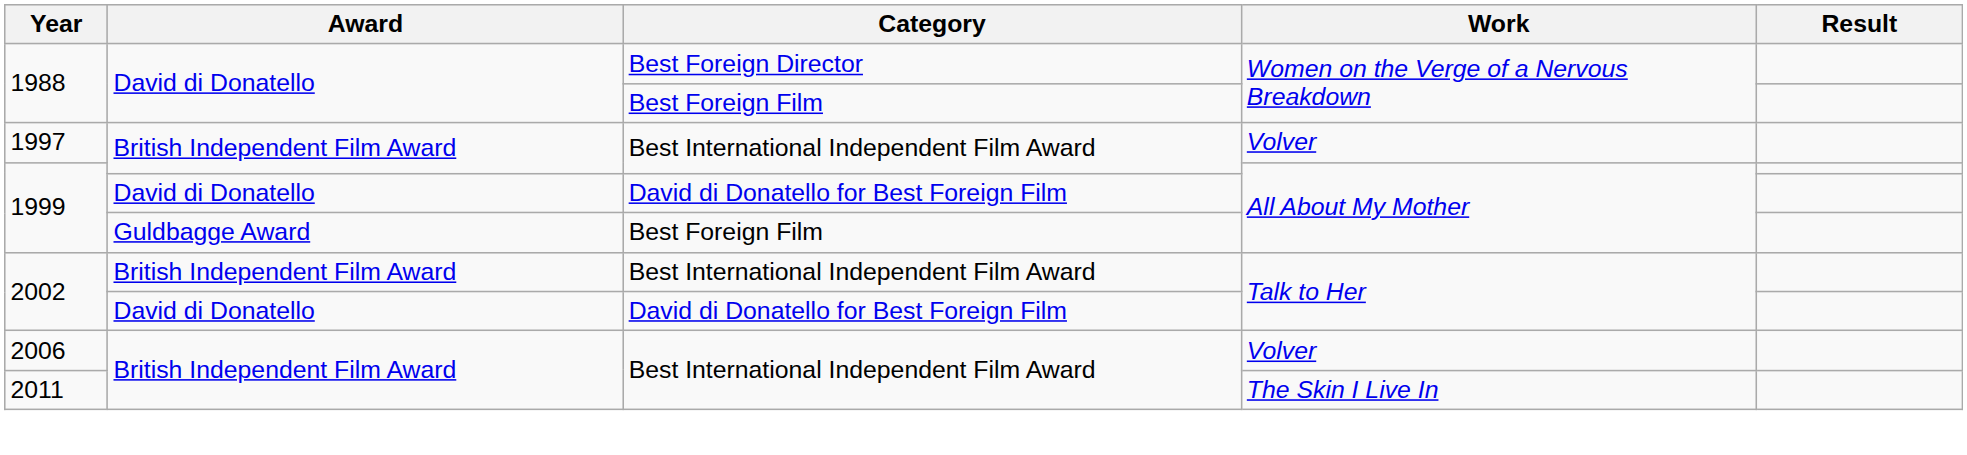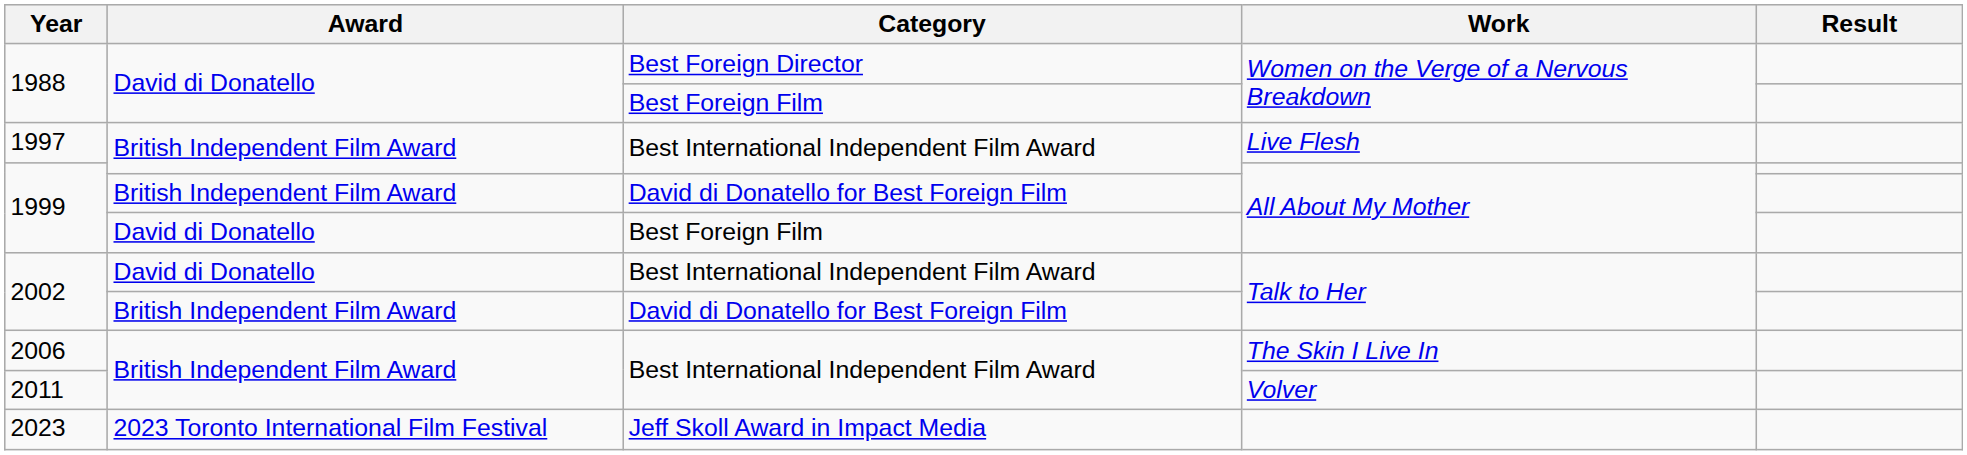1997 | Work: Volver -> Live Flesh
1999 / David di Donatello for Best Foreign Film | Award: David di Donatello -> British Independent Film Award
1999 / Best Foreign Film | Award: Guldbagge Award -> David di Donatello
2002 / Best International Independent Film Award | Award: British Independent Film Award -> David di Donatello
2002 / David di Donatello for Best Foreign Film | Award: David di Donatello -> British Independent Film Award
2006 | Work: Volver -> The Skin I Live In
2011 | Work: The Skin I Live In -> Volver
+ row: 2023 | 2023 Toronto International Film Festival | Jeff Skoll Award in Impact Media
